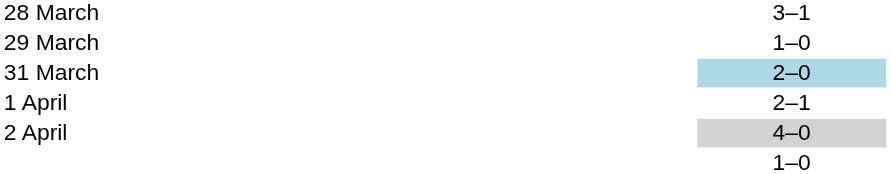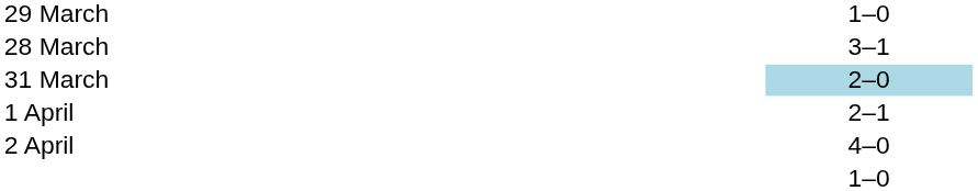rows swapped: 28 March <-> 29 March
2 April | column 3: lightgrey background -> no background
